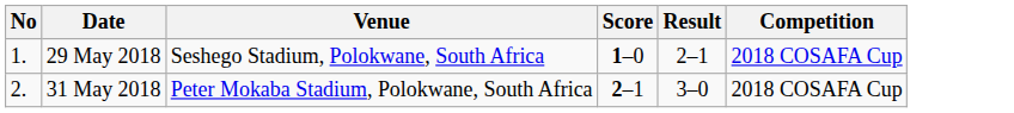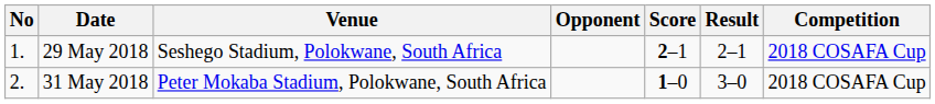+ column: Opponent
29 May 2018 | Score: 1–0 -> 2–1
31 May 2018 | Score: 2–1 -> 1–0
